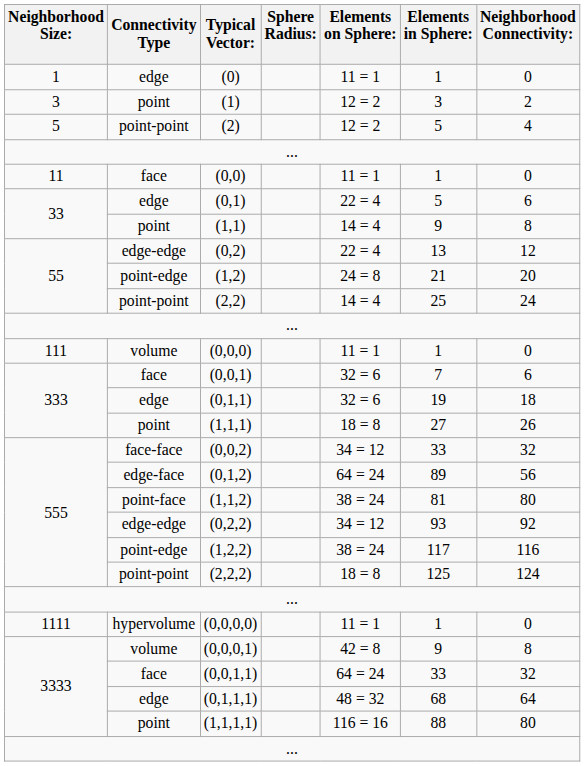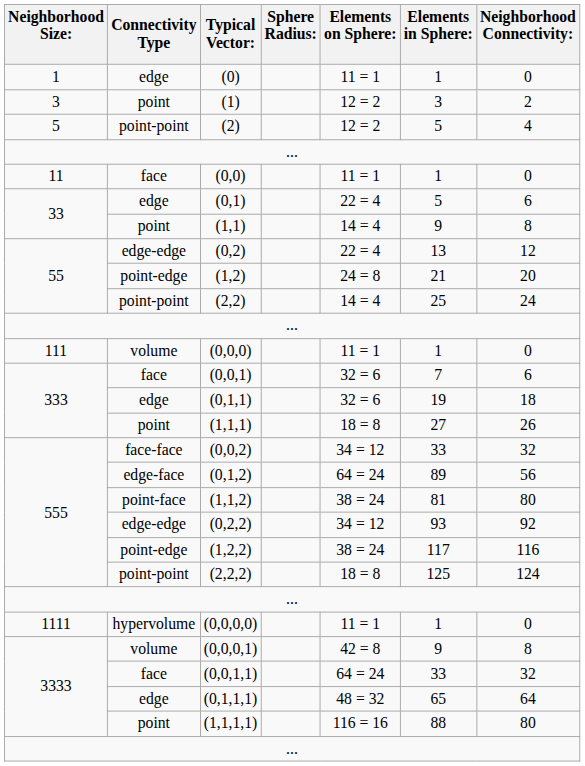(0,1,1,1) | Elements in Sphere:: 68 -> 65
